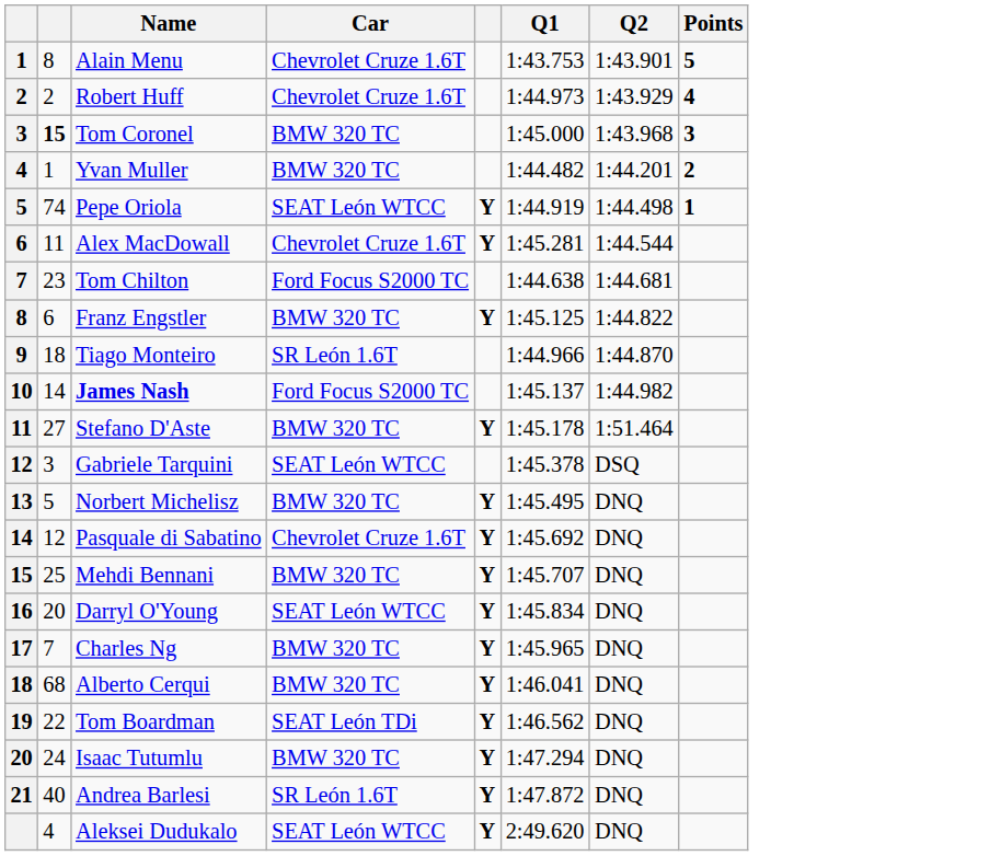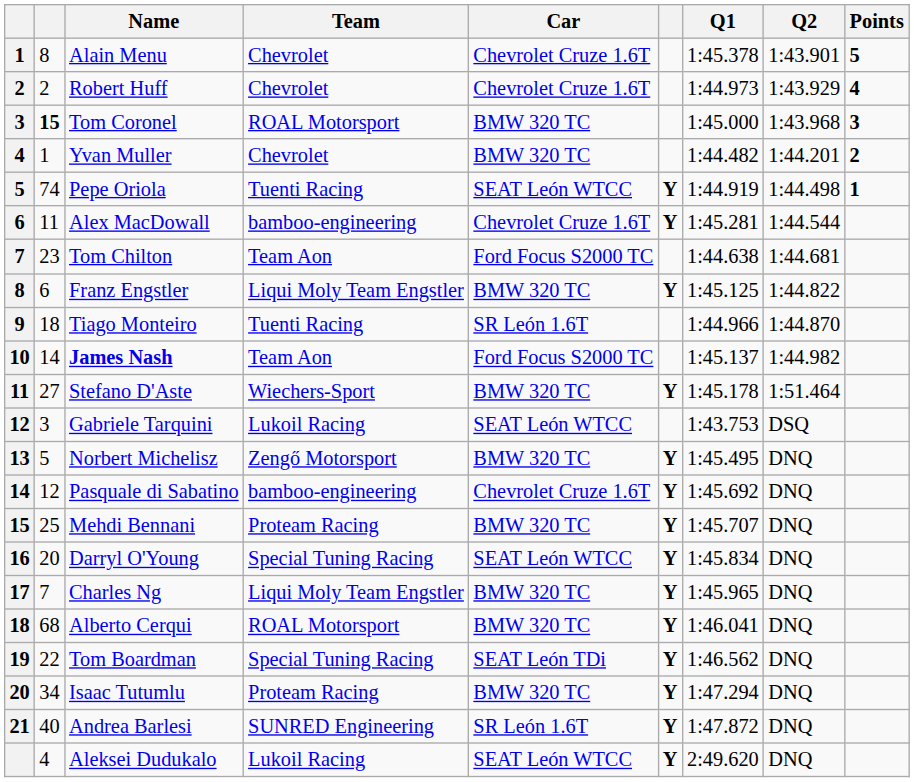+ column: Team | Chevrolet | Chevrolet | ROAL Motorsport | Chevrolet | Tuenti Racing | bamboo-engineering | Team Aon | Liqui Moly Team Engstler | Tuenti Racing | Team Aon | Wiechers-Sport | Lukoil Racing | Zengő Motorsport | bamboo-engineering | Proteam Racing | Special Tuning Racing | Liqui Moly Team Engstler | ROAL Motorsport | Special Tuning Racing | Proteam Racing | SUNRED Engineering | Lukoil Racing
Alain Menu | Q1: 1:43.753 -> 1:45.378
Gabriele Tarquini | Q1: 1:45.378 -> 1:43.753
Isaac Tutumlu | column 2: 24 -> 34
